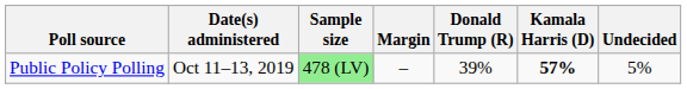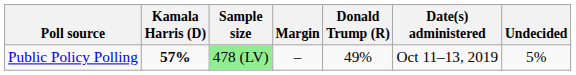columns swapped: Date(s) administered <-> Kamala Harris (D)
Public Policy Polling | Donald Trump (R): 39% -> 49%
